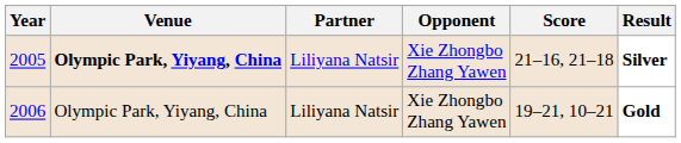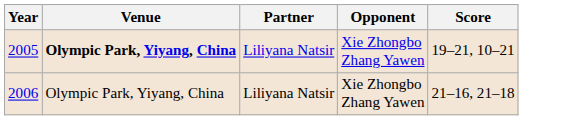- column: Result | Silver | Gold
2005 | Score: 21–16, 21–18 -> 19–21, 10–21
2006 | Score: 19–21, 10–21 -> 21–16, 21–18
